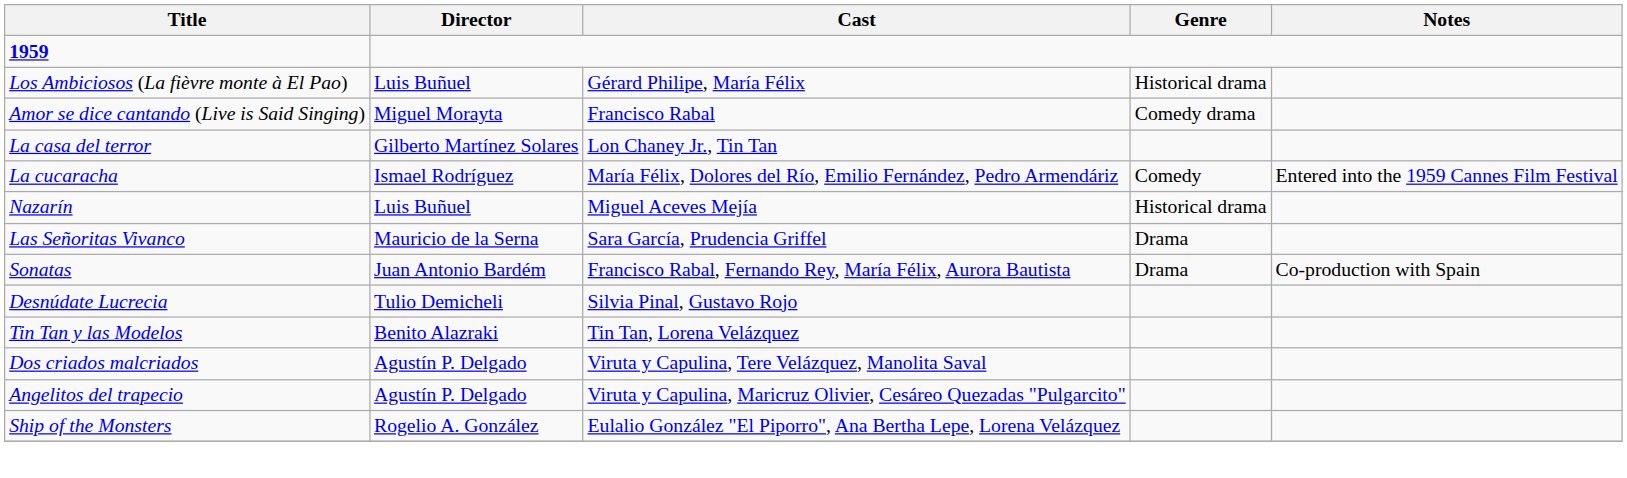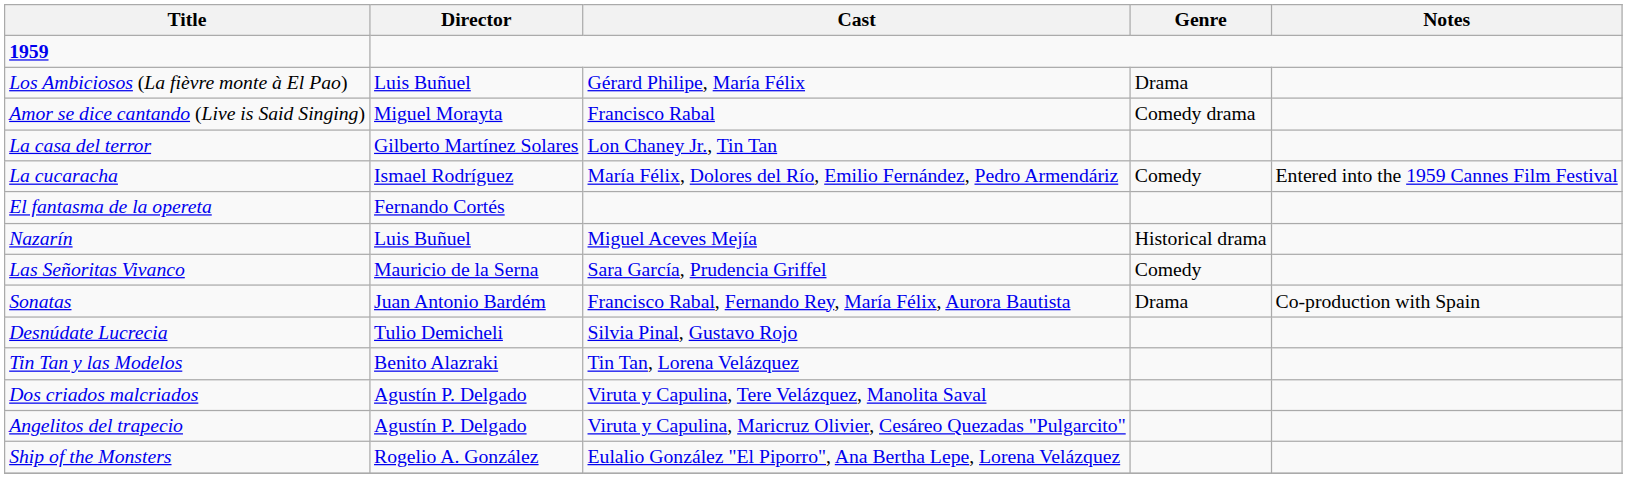Los Ambiciosos (La fièvre monte à El Pao) | Genre: Historical drama -> Drama
+ row: El fantasma de la opereta | Fernando Cortés
Las Señoritas Vivanco | Genre: Drama -> Comedy
